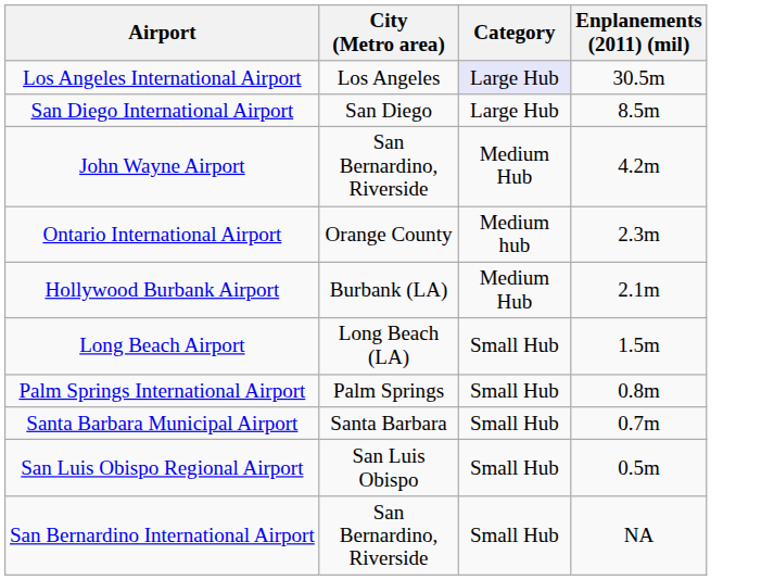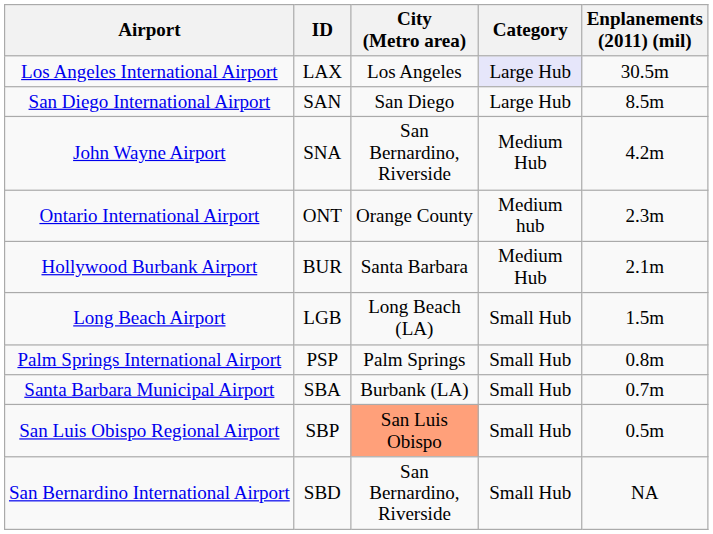+ column: ID | LAX | SAN | SNA | ONT | BUR | LGB | PSP | SBA | SBP | SBD
Hollywood Burbank Airport | City (Metro area): Burbank (LA) -> Santa Barbara
Santa Barbara Municipal Airport | City (Metro area): Santa Barbara -> Burbank (LA)
San Luis Obispo Regional Airport | City (Metro area): no background -> lightsalmon background
